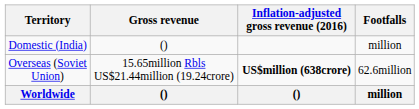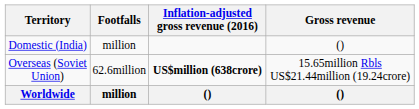columns swapped: Gross revenue <-> Footfalls
